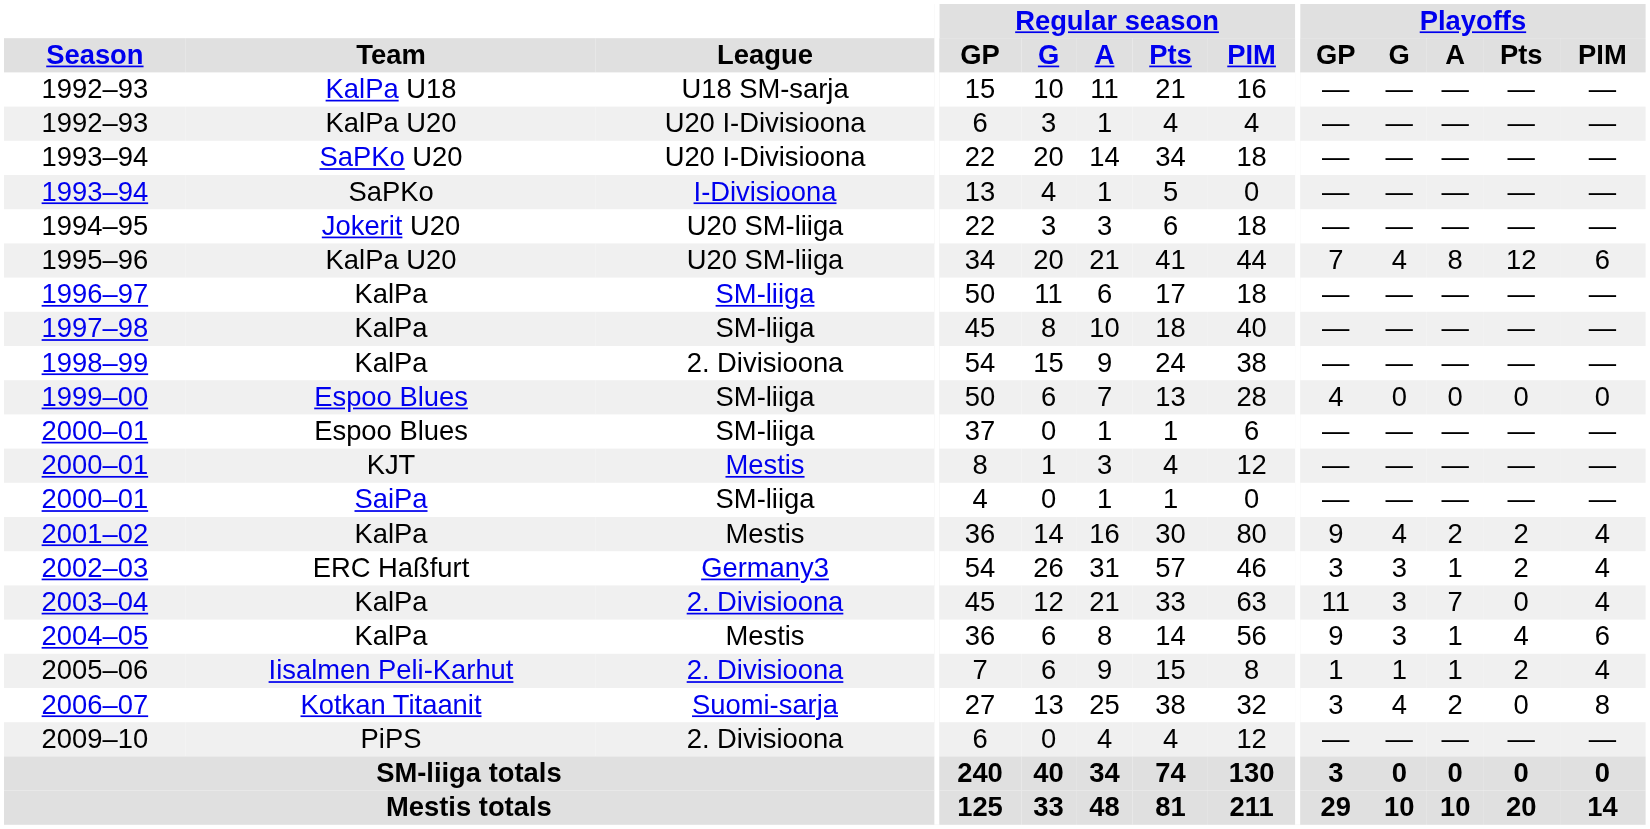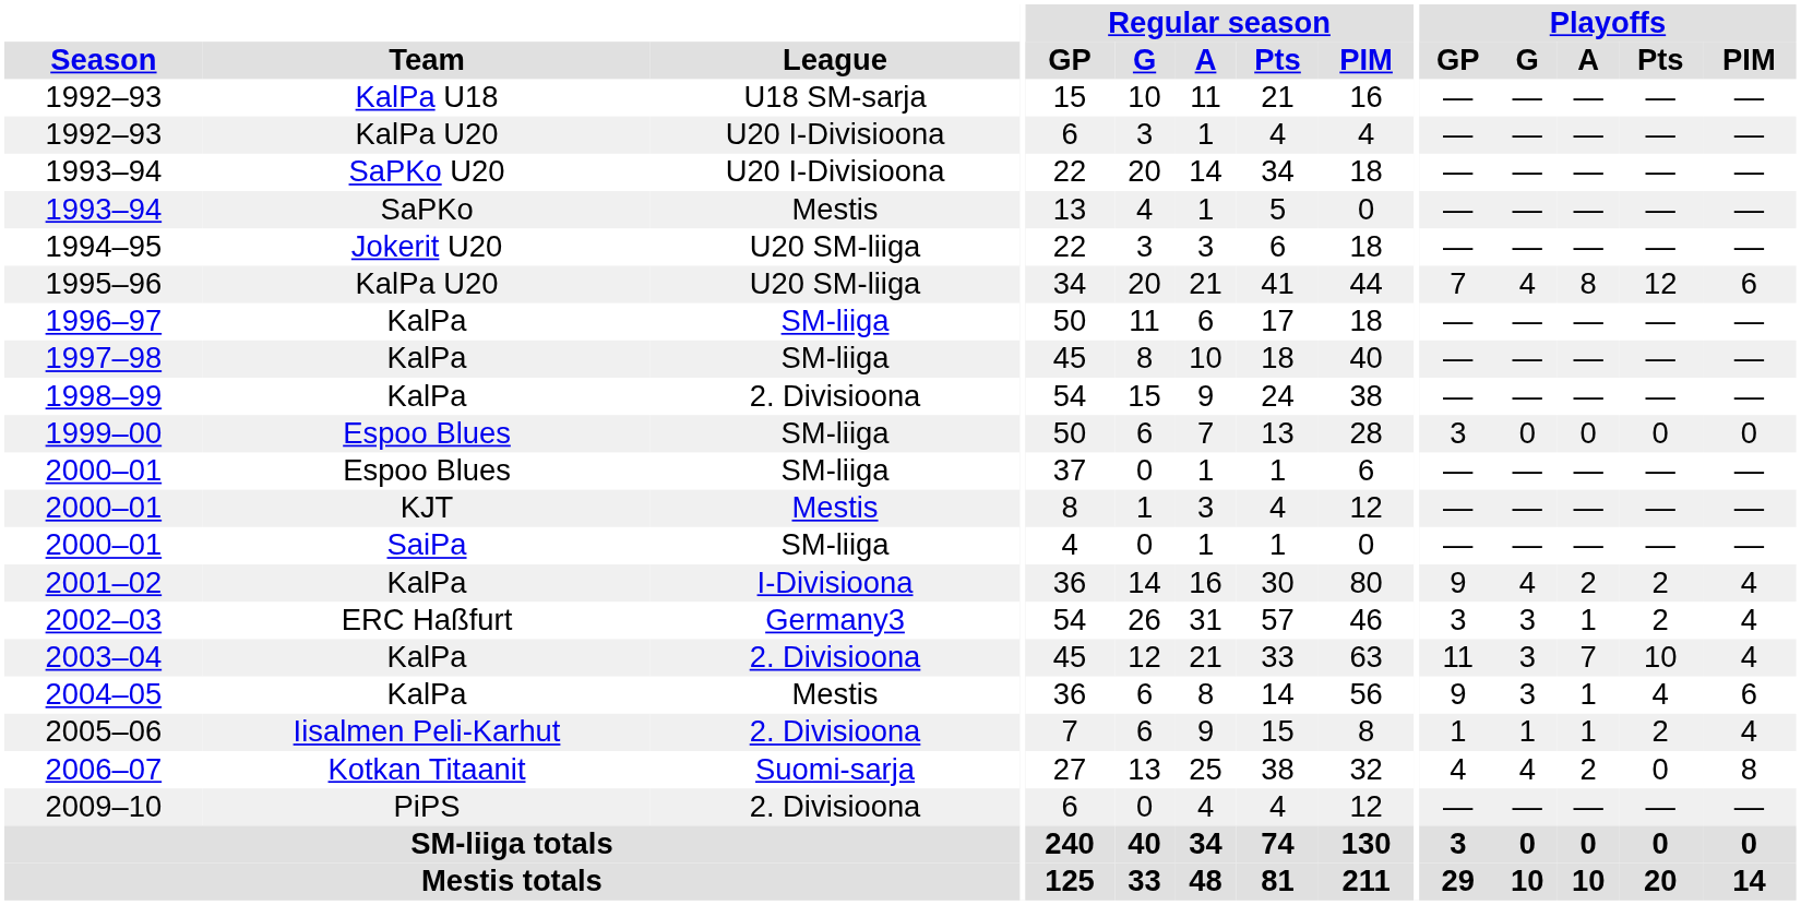1993–94 / SaPKo | League: I-Divisioona -> Mestis
1999–00 | Playoffs / GP: 4 -> 3
2001–02 | League: Mestis -> I-Divisioona
2003–04 | Playoffs / Pts: 0 -> 10
2006–07 | Playoffs / GP: 3 -> 4
